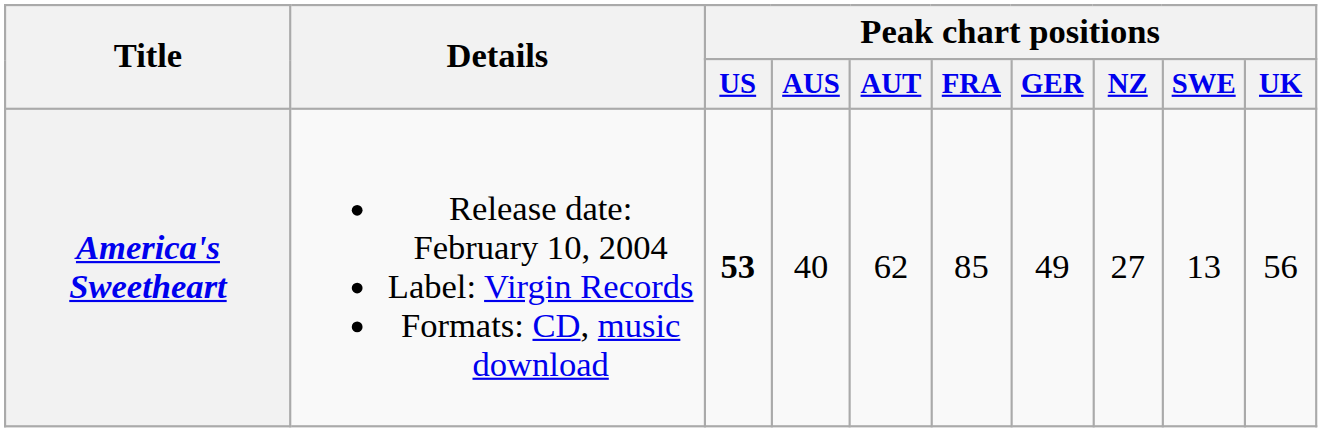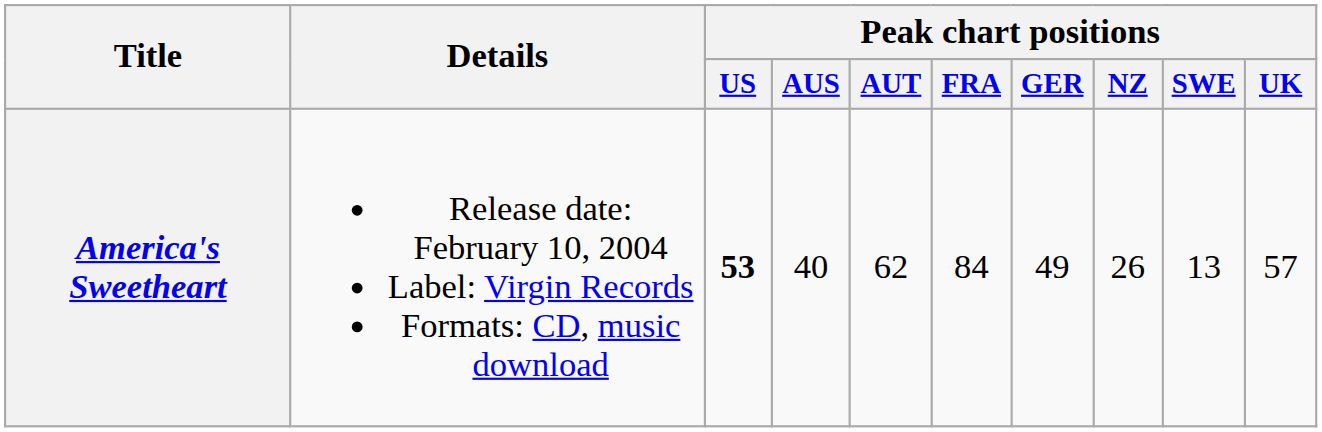America's Sweetheart | Peak chart positions / FRA: 85 -> 84
America's Sweetheart | Peak chart positions / NZ: 27 -> 26
America's Sweetheart | Peak chart positions / UK: 56 -> 57
